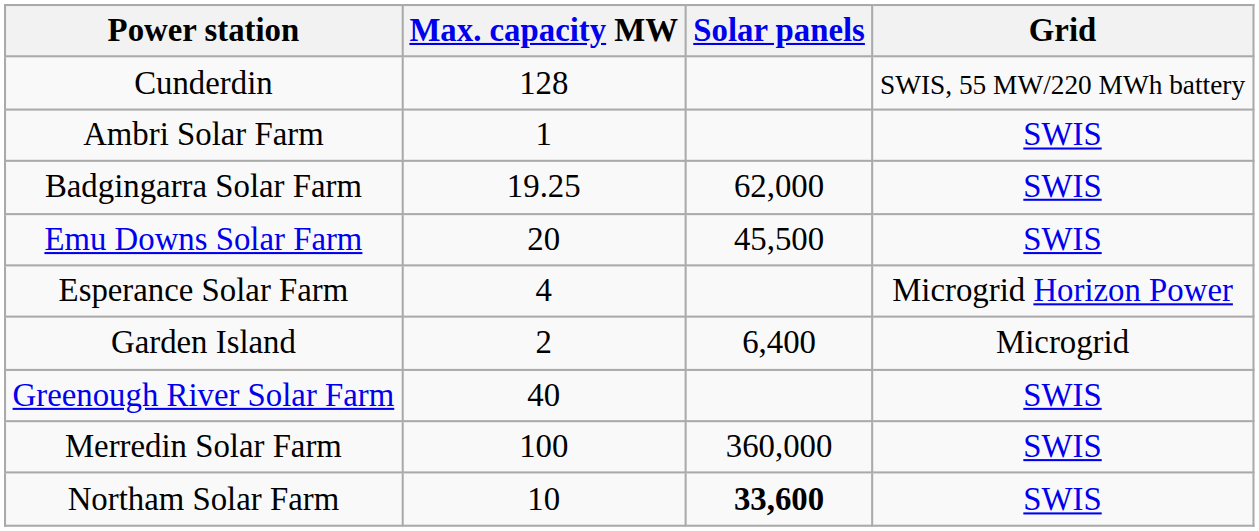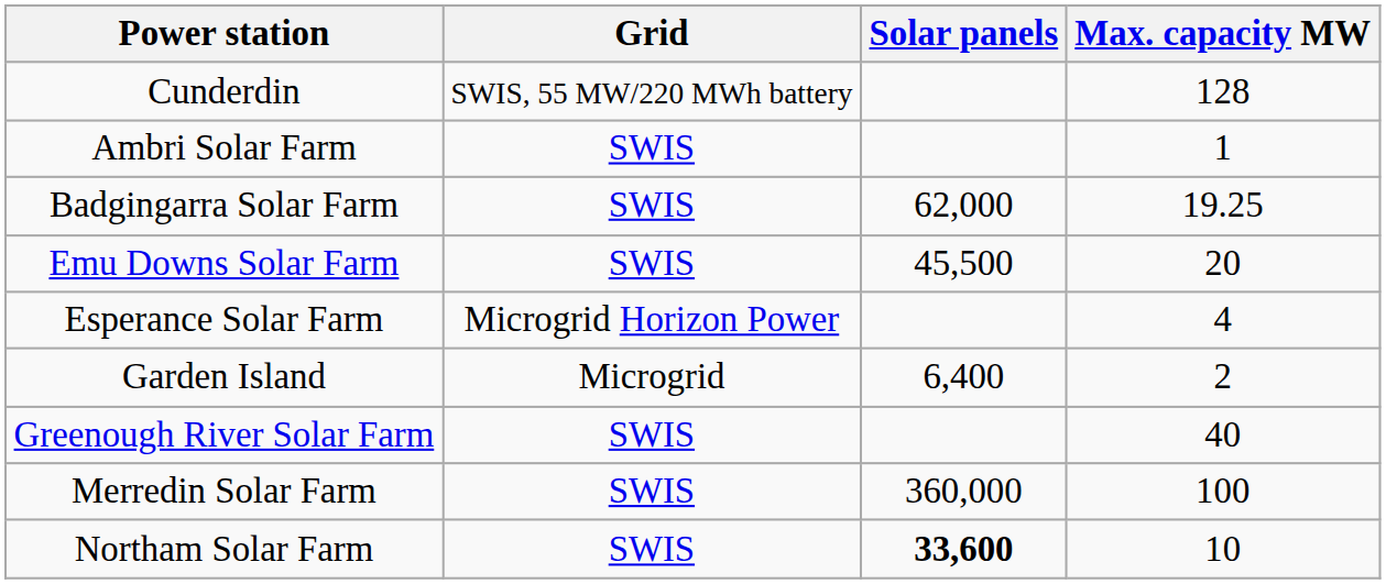columns swapped: Max. capacity MW <-> Grid
